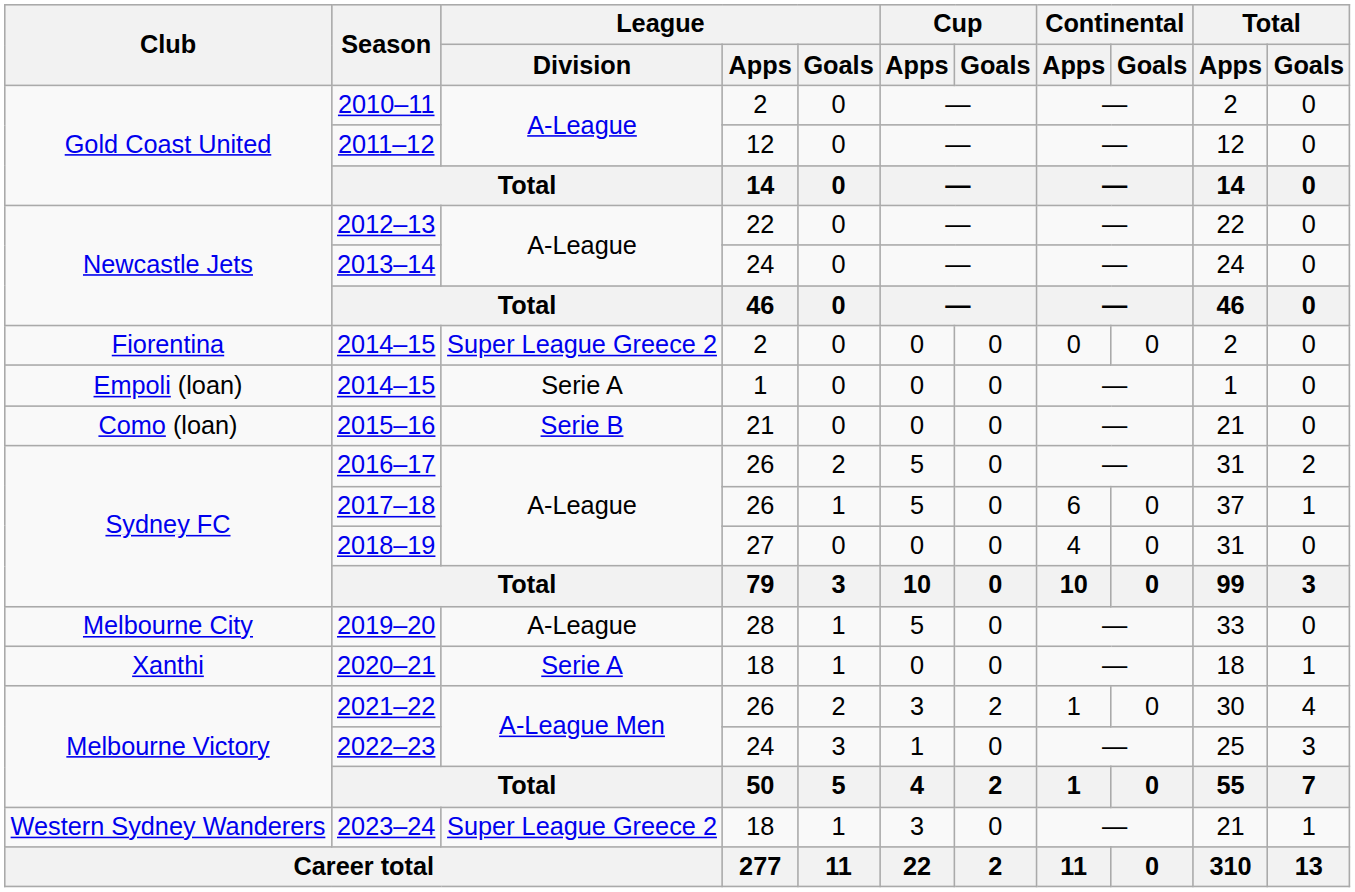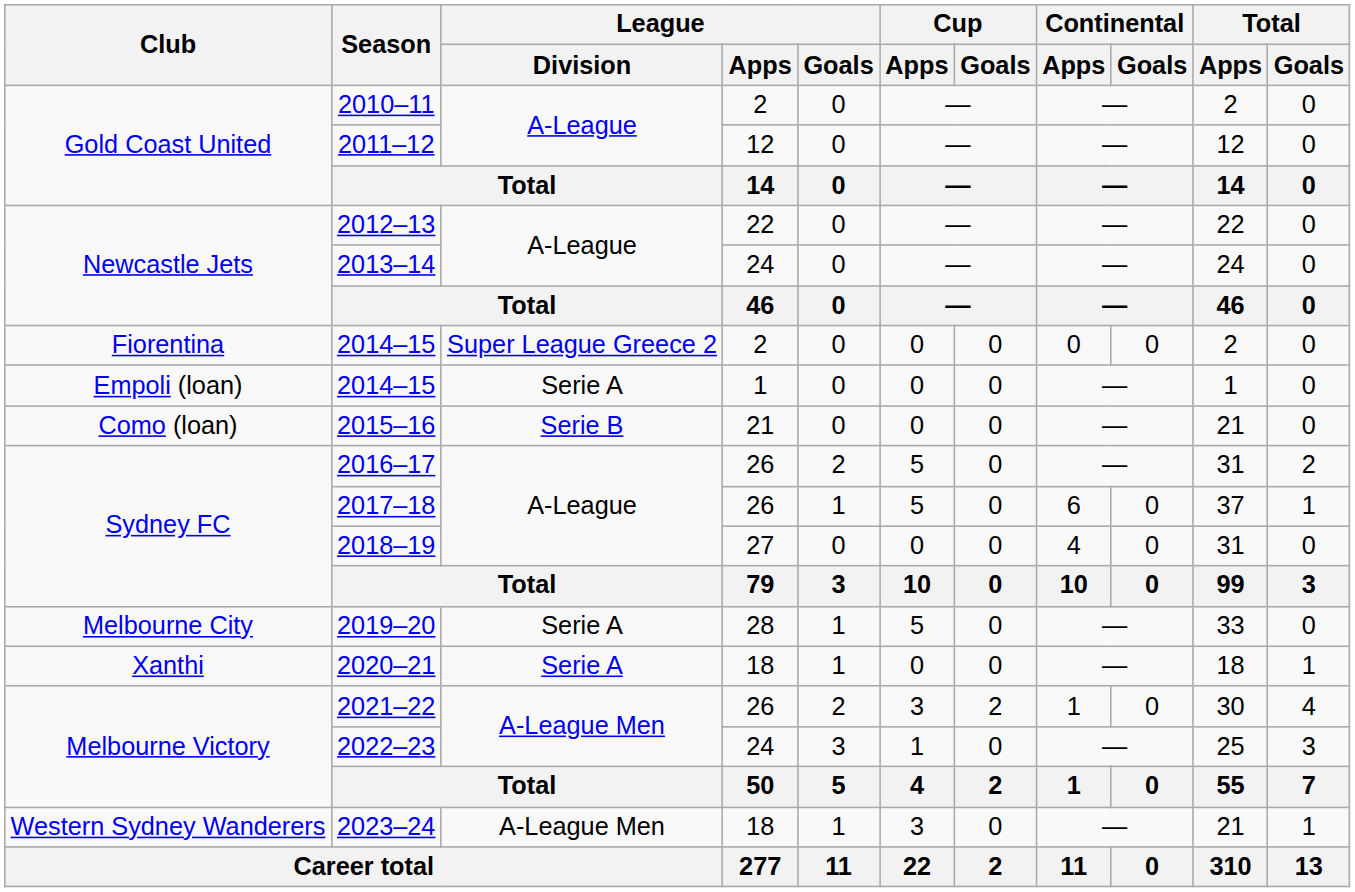2019–20 | League / Division: A-League -> Serie A
2023–24 | League / Division: Super League Greece 2 -> A-League Men
